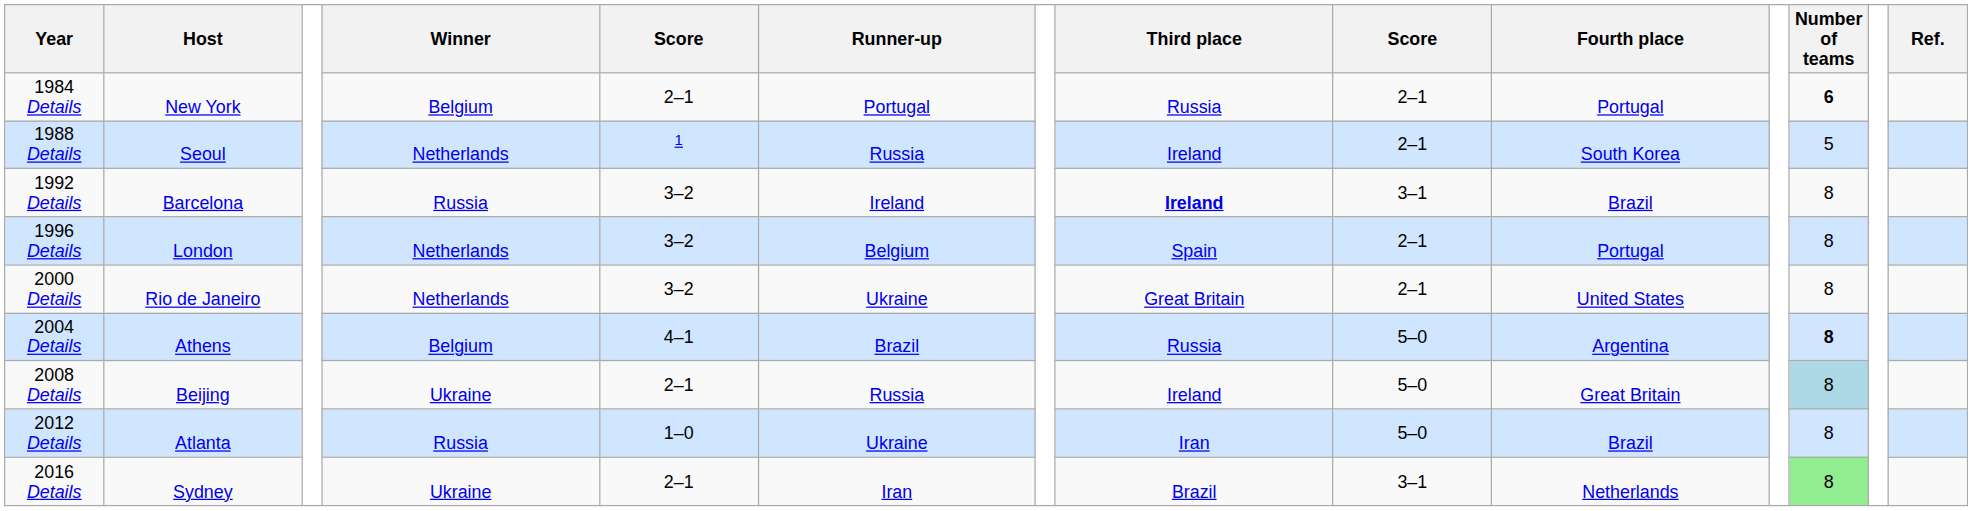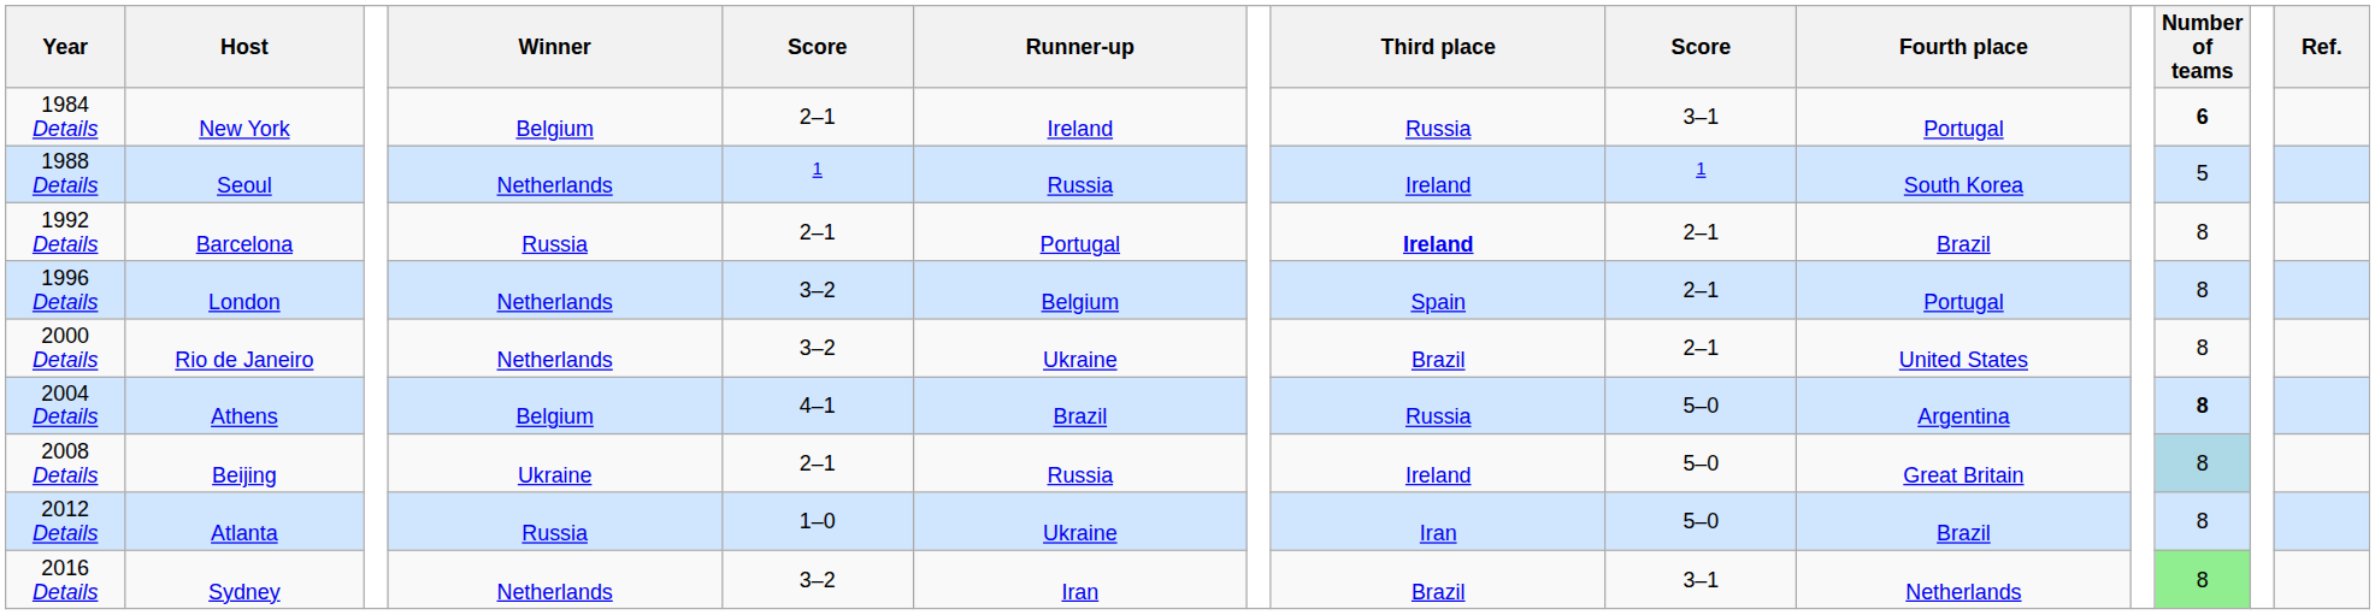1984 Details | Runner-up: Portugal -> Ireland
1984 Details | column 9: 2–1 -> 3–1
1988 Details | column 9: 2–1 -> 1
1992 Details | column 5: 3–2 -> 2–1
1992 Details | Runner-up: Ireland -> Portugal
1992 Details | column 9: 3–1 -> 2–1
2000 Details | Third place: Great Britain -> Brazil
2016 Details | Winner: Ukraine -> Netherlands
2016 Details | column 5: 2–1 -> 3–2
